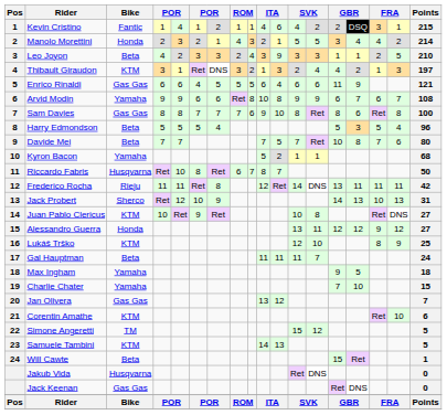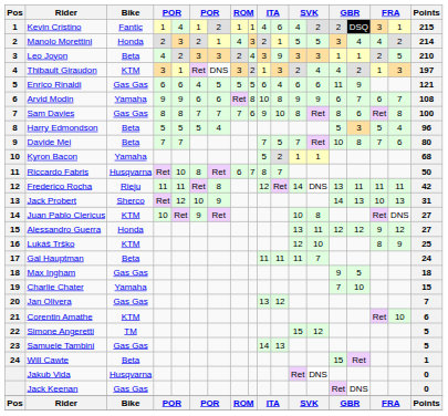Max Ingham | Bike: Yamaha -> Gas Gas
Samuele Tambini | Bike: KTM -> Gas Gas
